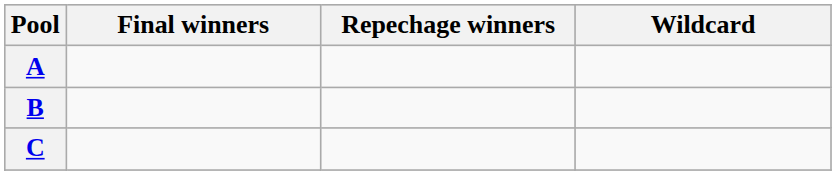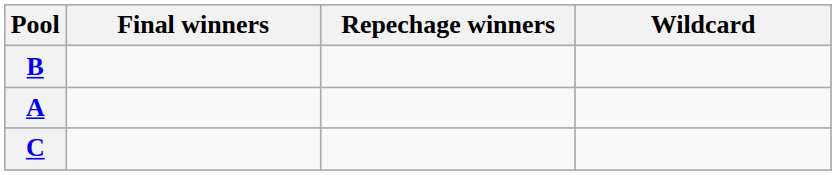rows swapped: A <-> B
